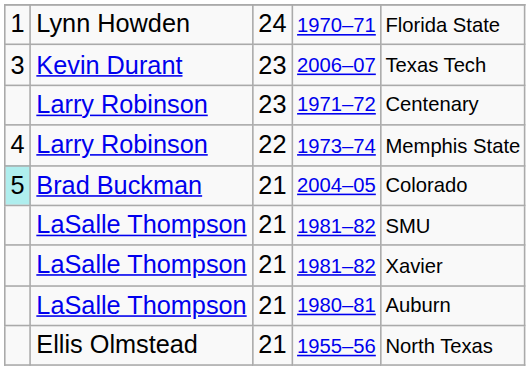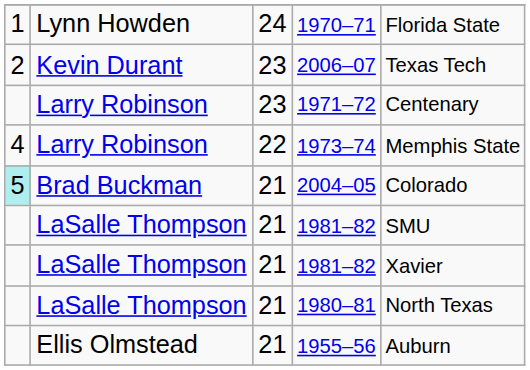2006–07 | column 1: 3 -> 2
1980–81 | column 5: Auburn -> North Texas
1955–56 | column 5: North Texas -> Auburn
